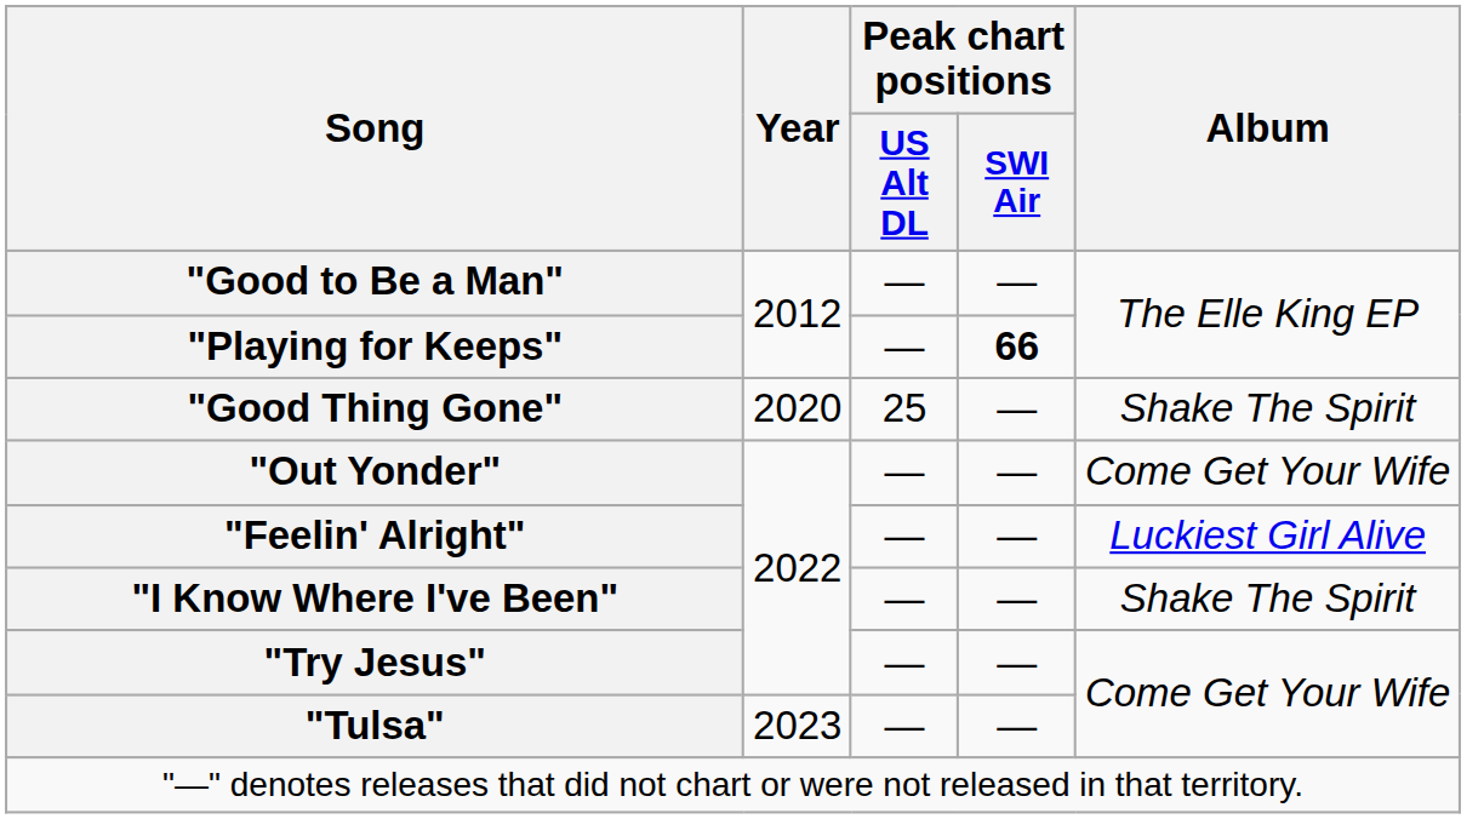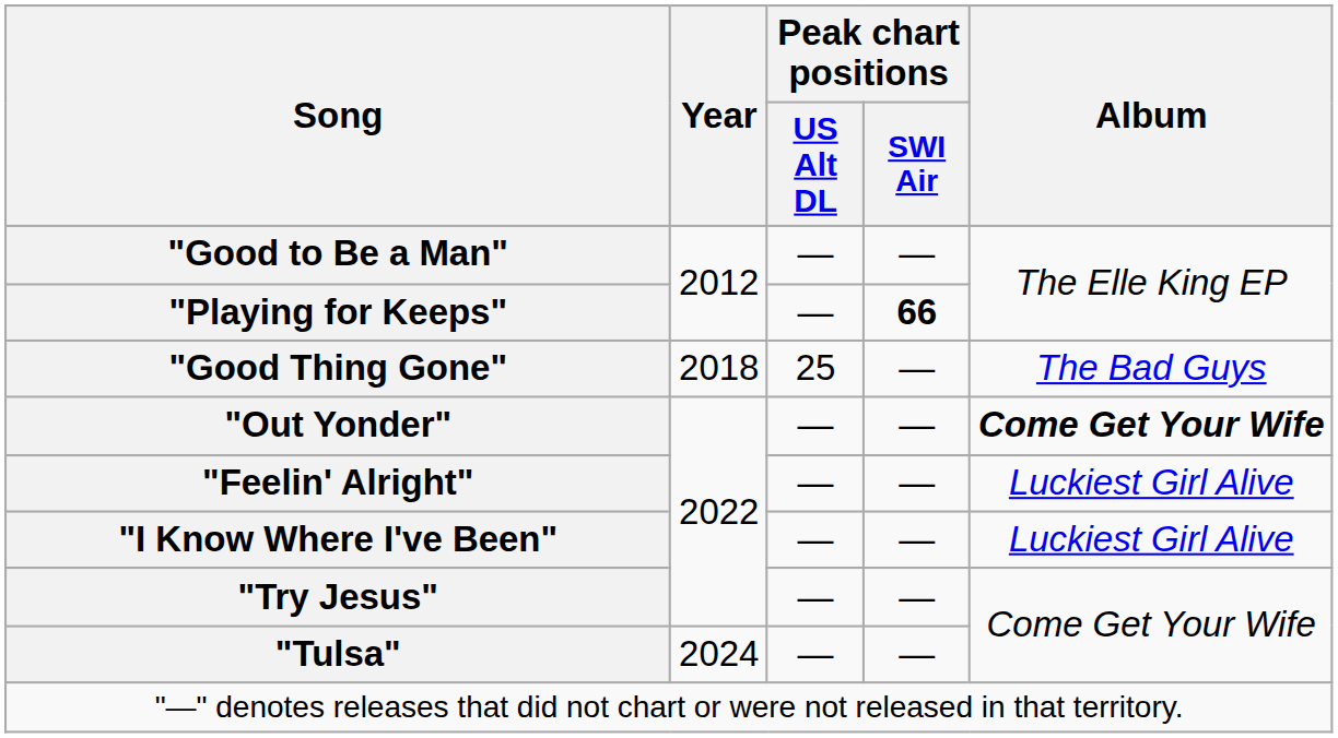"Good Thing Gone" | Year: 2020 -> 2018
"Good Thing Gone" | Album: Shake The Spirit -> The Bad Guys
"Out Yonder" | Album: normal -> bold
"I Know Where I've Been" | Album: Shake The Spirit -> Luckiest Girl Alive
"Tulsa" | Year: 2023 -> 2024
